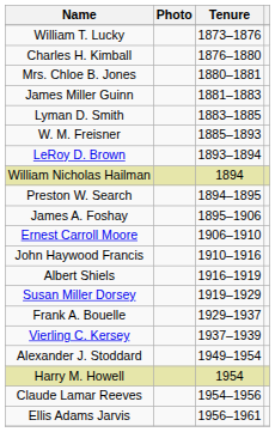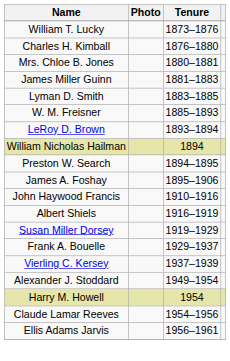- row: Ernest Carroll Moore | 1906–1910
